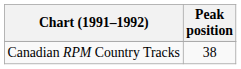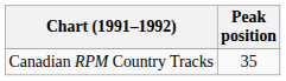Canadian RPM Country Tracks | Peak position: 38 -> 35
